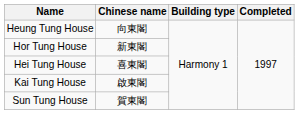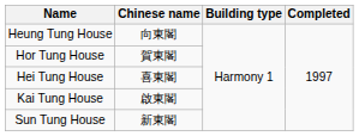Hor Tung House | Chinese name: 新東閣 -> 賀東閣
Sun Tung House | Chinese name: 賀東閣 -> 新東閣
